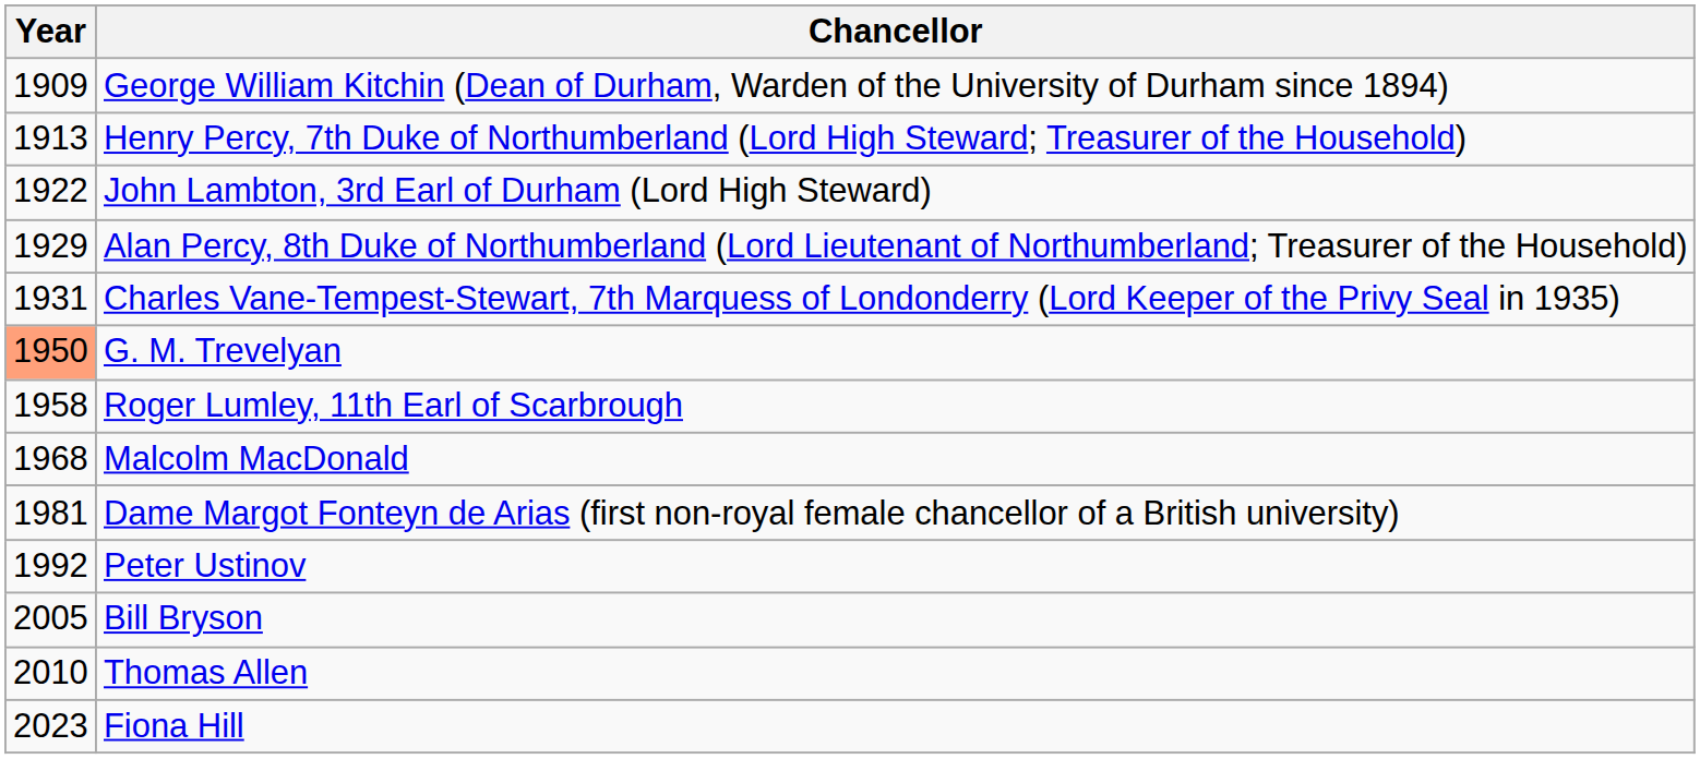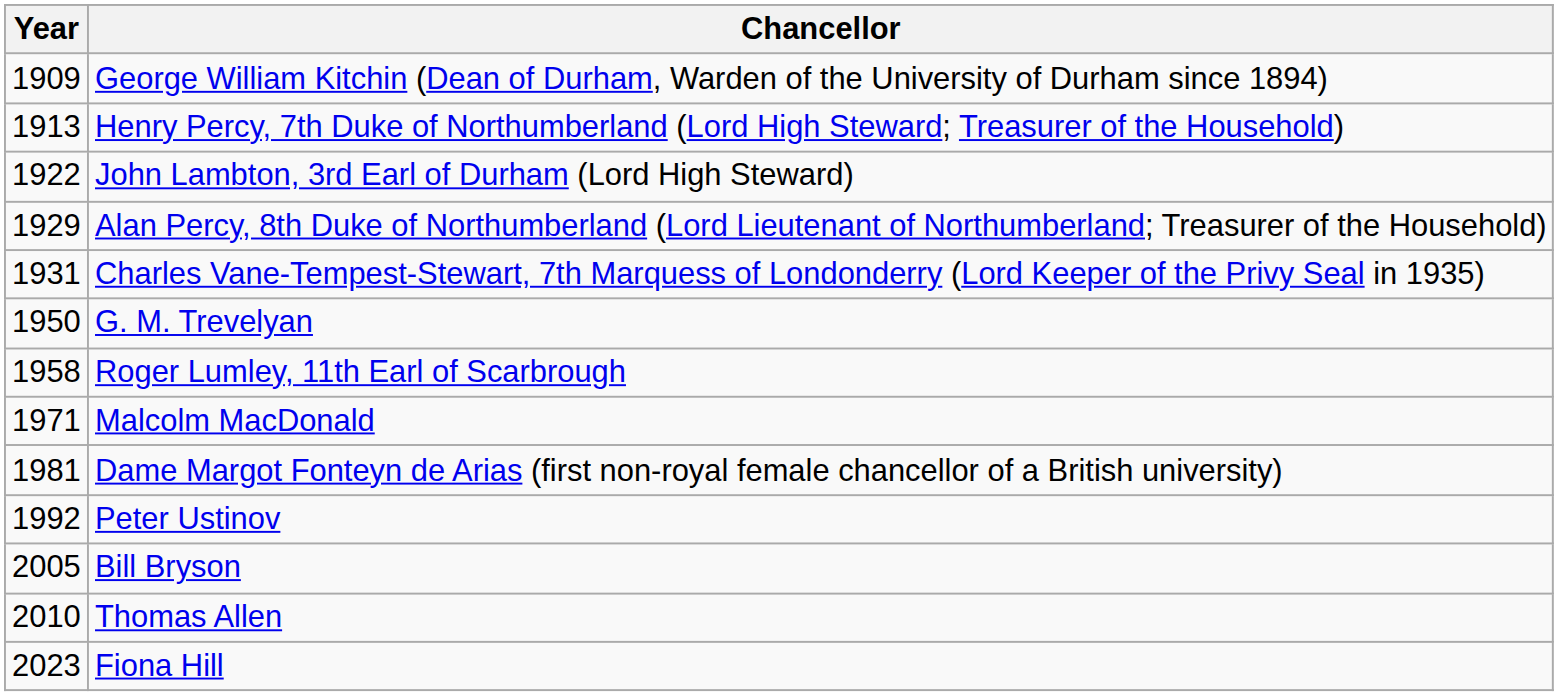G. M. Trevelyan | Year: lightsalmon background -> no background
Malcolm MacDonald | Year: 1968 -> 1971
